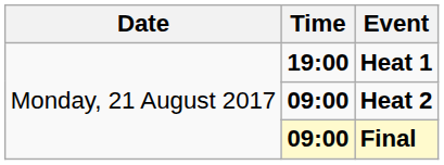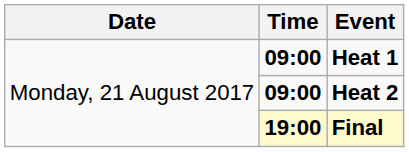Heat 1 | Time: 19:00 -> 09:00
Final | Time: 09:00 -> 19:00
